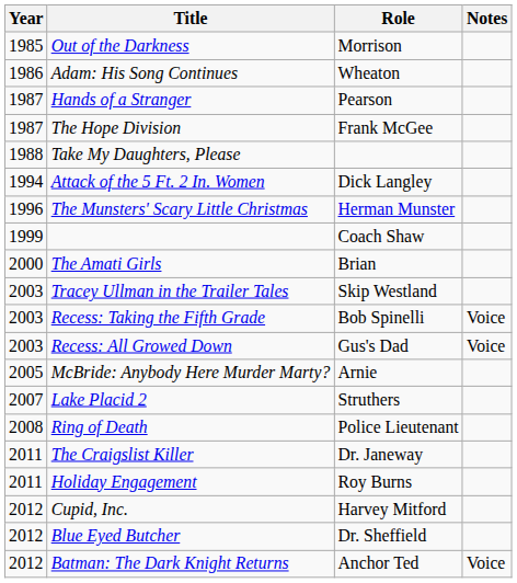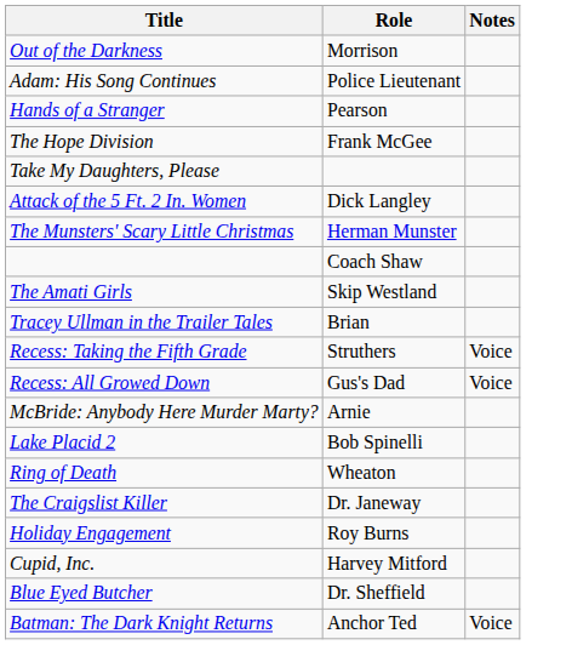- column: Year | 1985 | 1986 | 1987 | 1987 | 1988 | 1994 | 1996 | 1999 | 2000 | 2003 | 2003 | 2003 | 2005 | 2007 | 2008 | 2011 | 2011 | 2012 | 2012 | 2012
Adam: His Song Continues | Role: Wheaton -> Police Lieutenant
The Amati Girls | Role: Brian -> Skip Westland
Tracey Ullman in the Trailer Tales | Role: Skip Westland -> Brian
Recess: Taking the Fifth Grade | Role: Bob Spinelli -> Struthers
Lake Placid 2 | Role: Struthers -> Bob Spinelli
Ring of Death | Role: Police Lieutenant -> Wheaton
